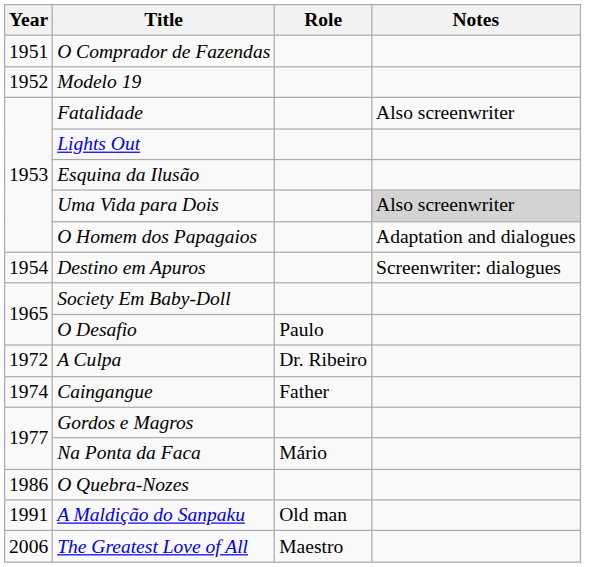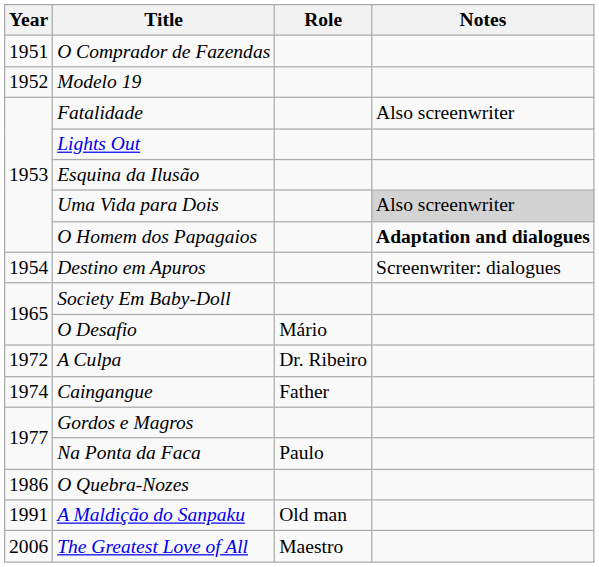O Homem dos Papagaios | Notes: normal -> bold
O Desafio | Role: Paulo -> Mário
Na Ponta da Faca | Role: Mário -> Paulo
